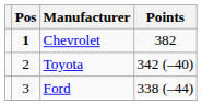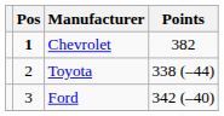Toyota | Points: 342 (–40) -> 338 (–44)
Ford | Points: 338 (–44) -> 342 (–40)
